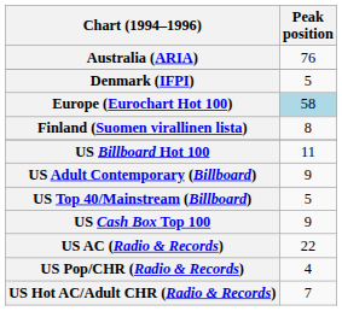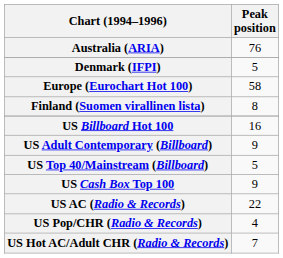Europe (Eurochart Hot 100) | Peak position: lightblue background -> no background
US Billboard Hot 100 | Peak position: 11 -> 16
